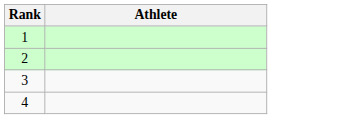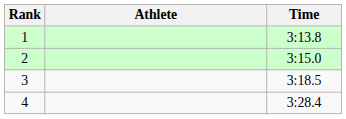+ column: Time | 3:13.8 | 3:15.0 | 3:18.5 | 3:28.4
